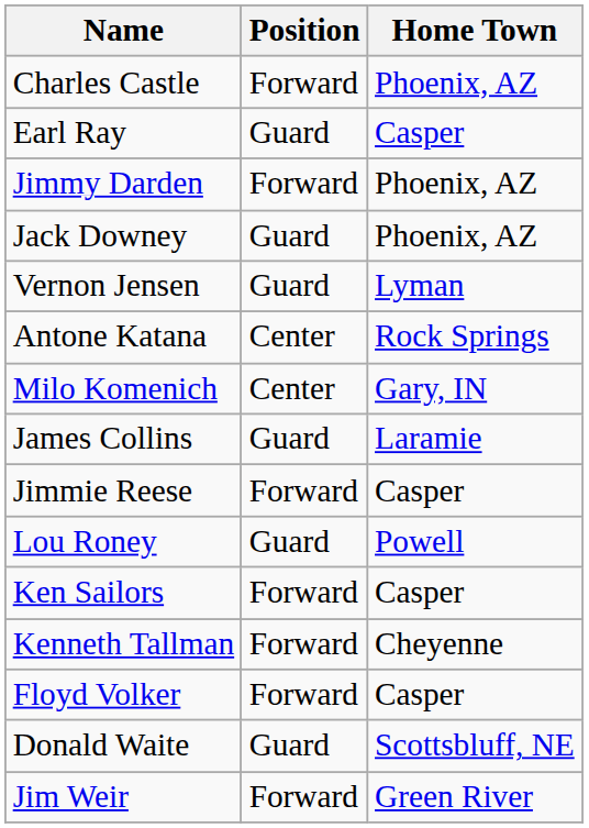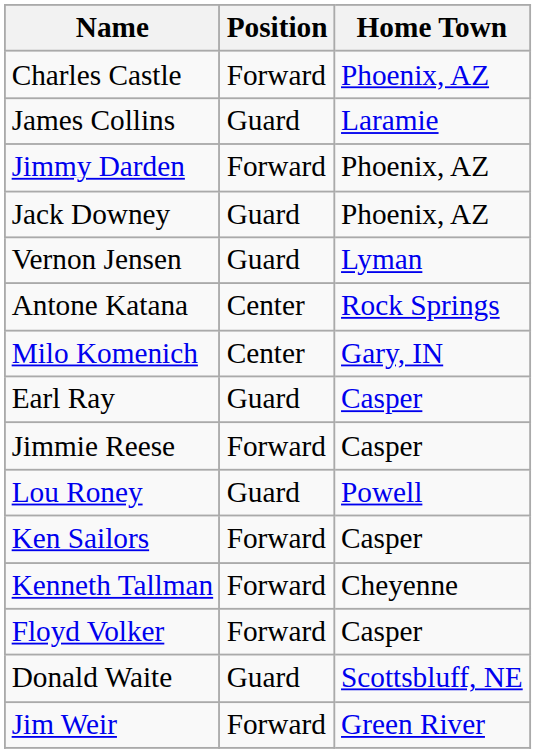rows swapped: James Collins <-> Earl Ray
